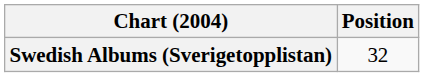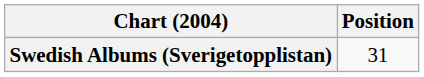Swedish Albums (Sverigetopplistan) | Position: 32 -> 31
